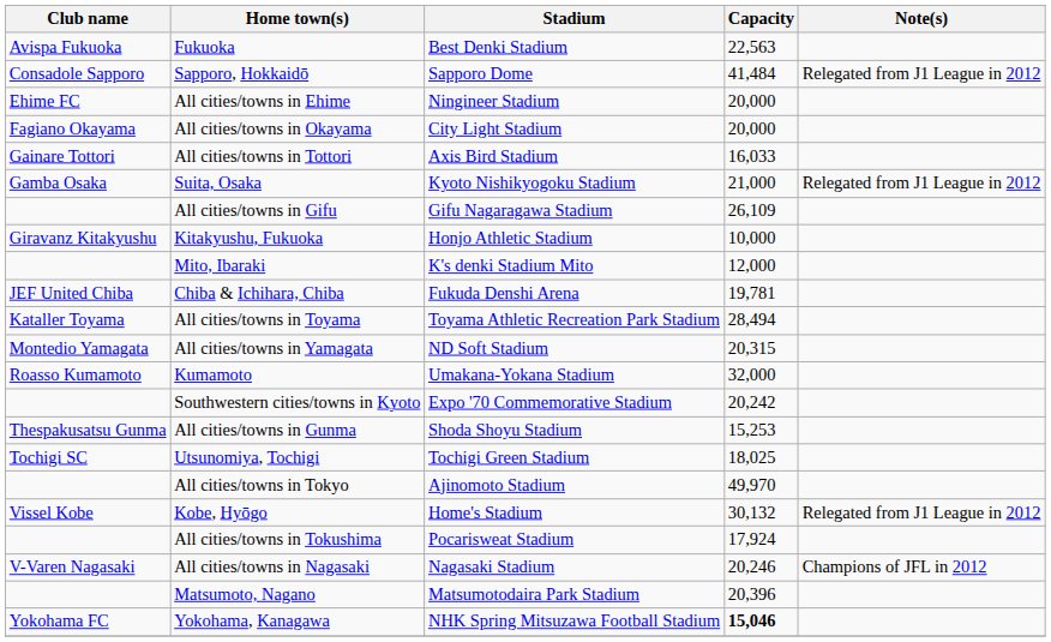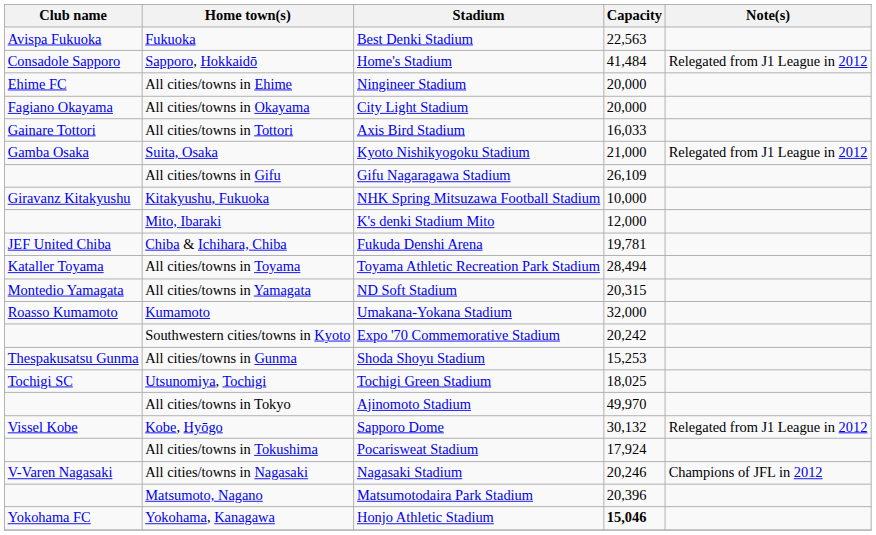Sapporo, Hokkaidō | Stadium: Sapporo Dome -> Home's Stadium
Kitakyushu, Fukuoka | Stadium: Honjo Athletic Stadium -> NHK Spring Mitsuzawa Football Stadium
Kobe, Hyōgo | Stadium: Home's Stadium -> Sapporo Dome
Yokohama, Kanagawa | Stadium: NHK Spring Mitsuzawa Football Stadium -> Honjo Athletic Stadium
